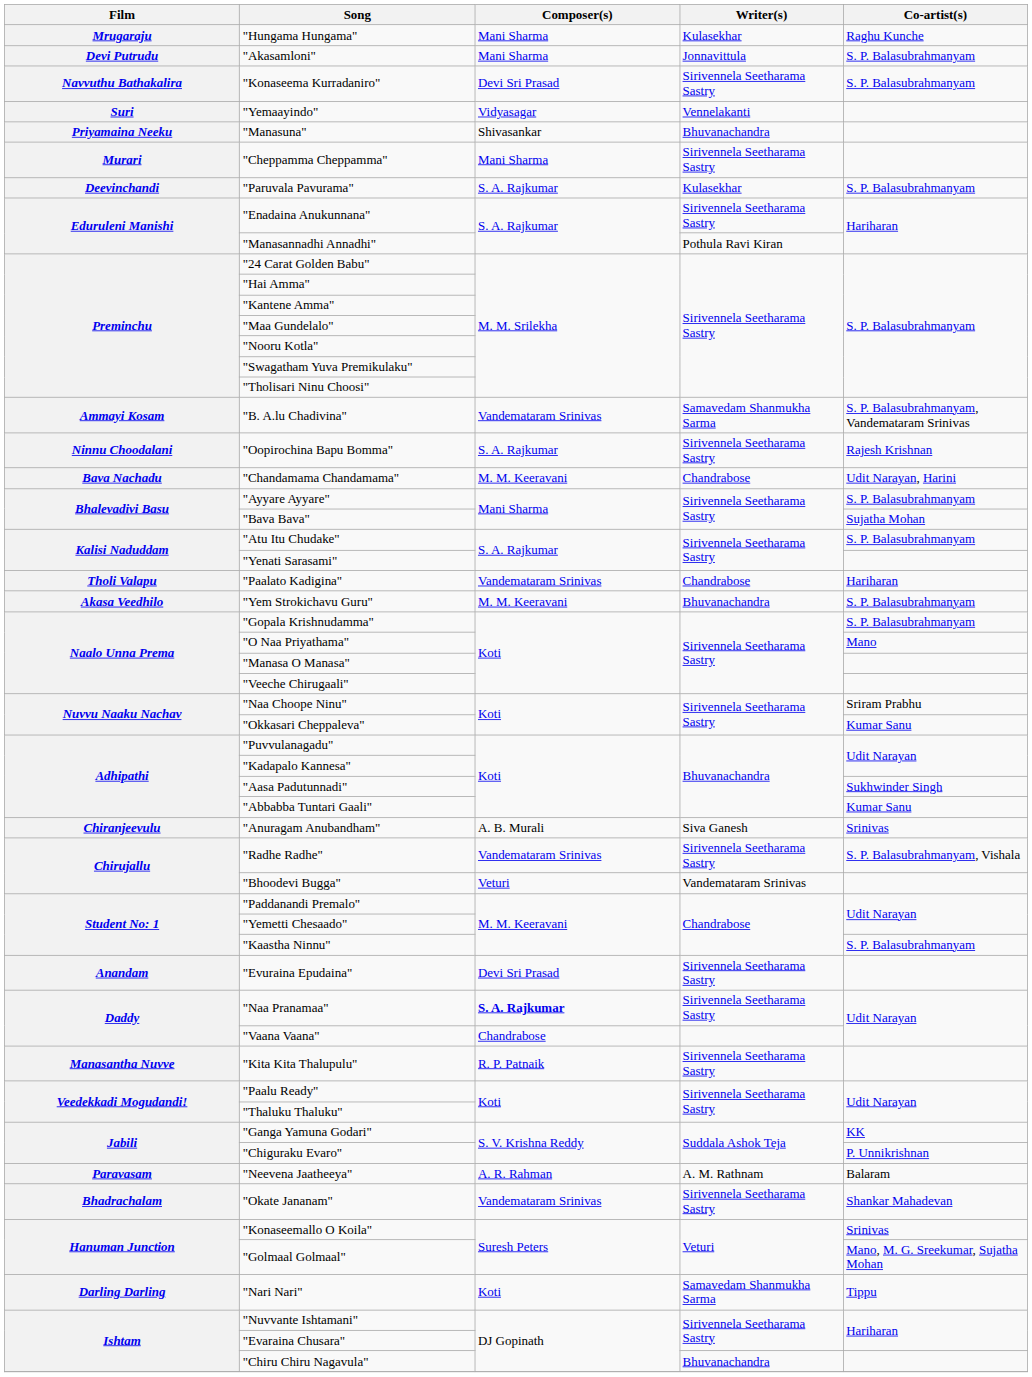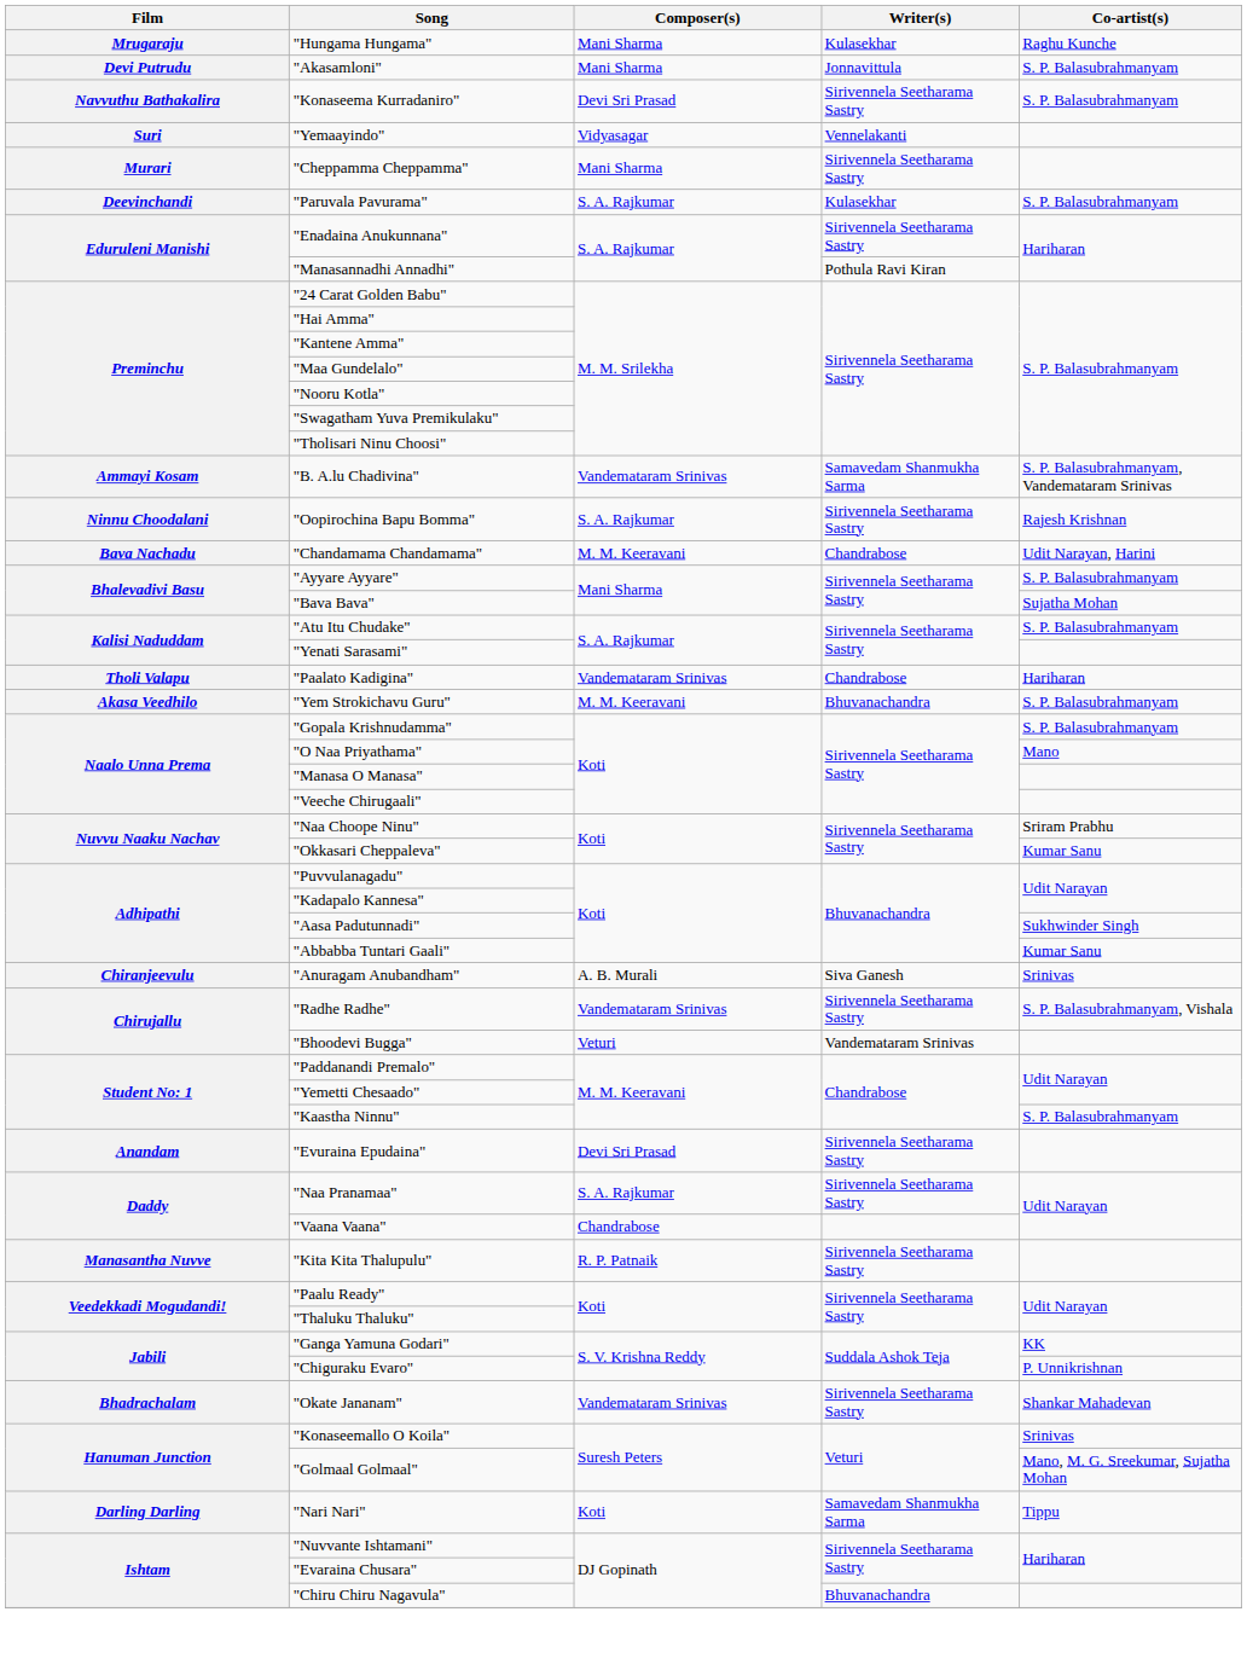- row: Priyamaina Neeku | "Manasuna" | Shivasankar | Bhuvanachandra
"Naa Pranamaa" | Composer(s): bold -> normal
- row: Paravasam | "Neevena Jaatheeya" | A. R. Rahman | A. M. Rathnam | Balaram
